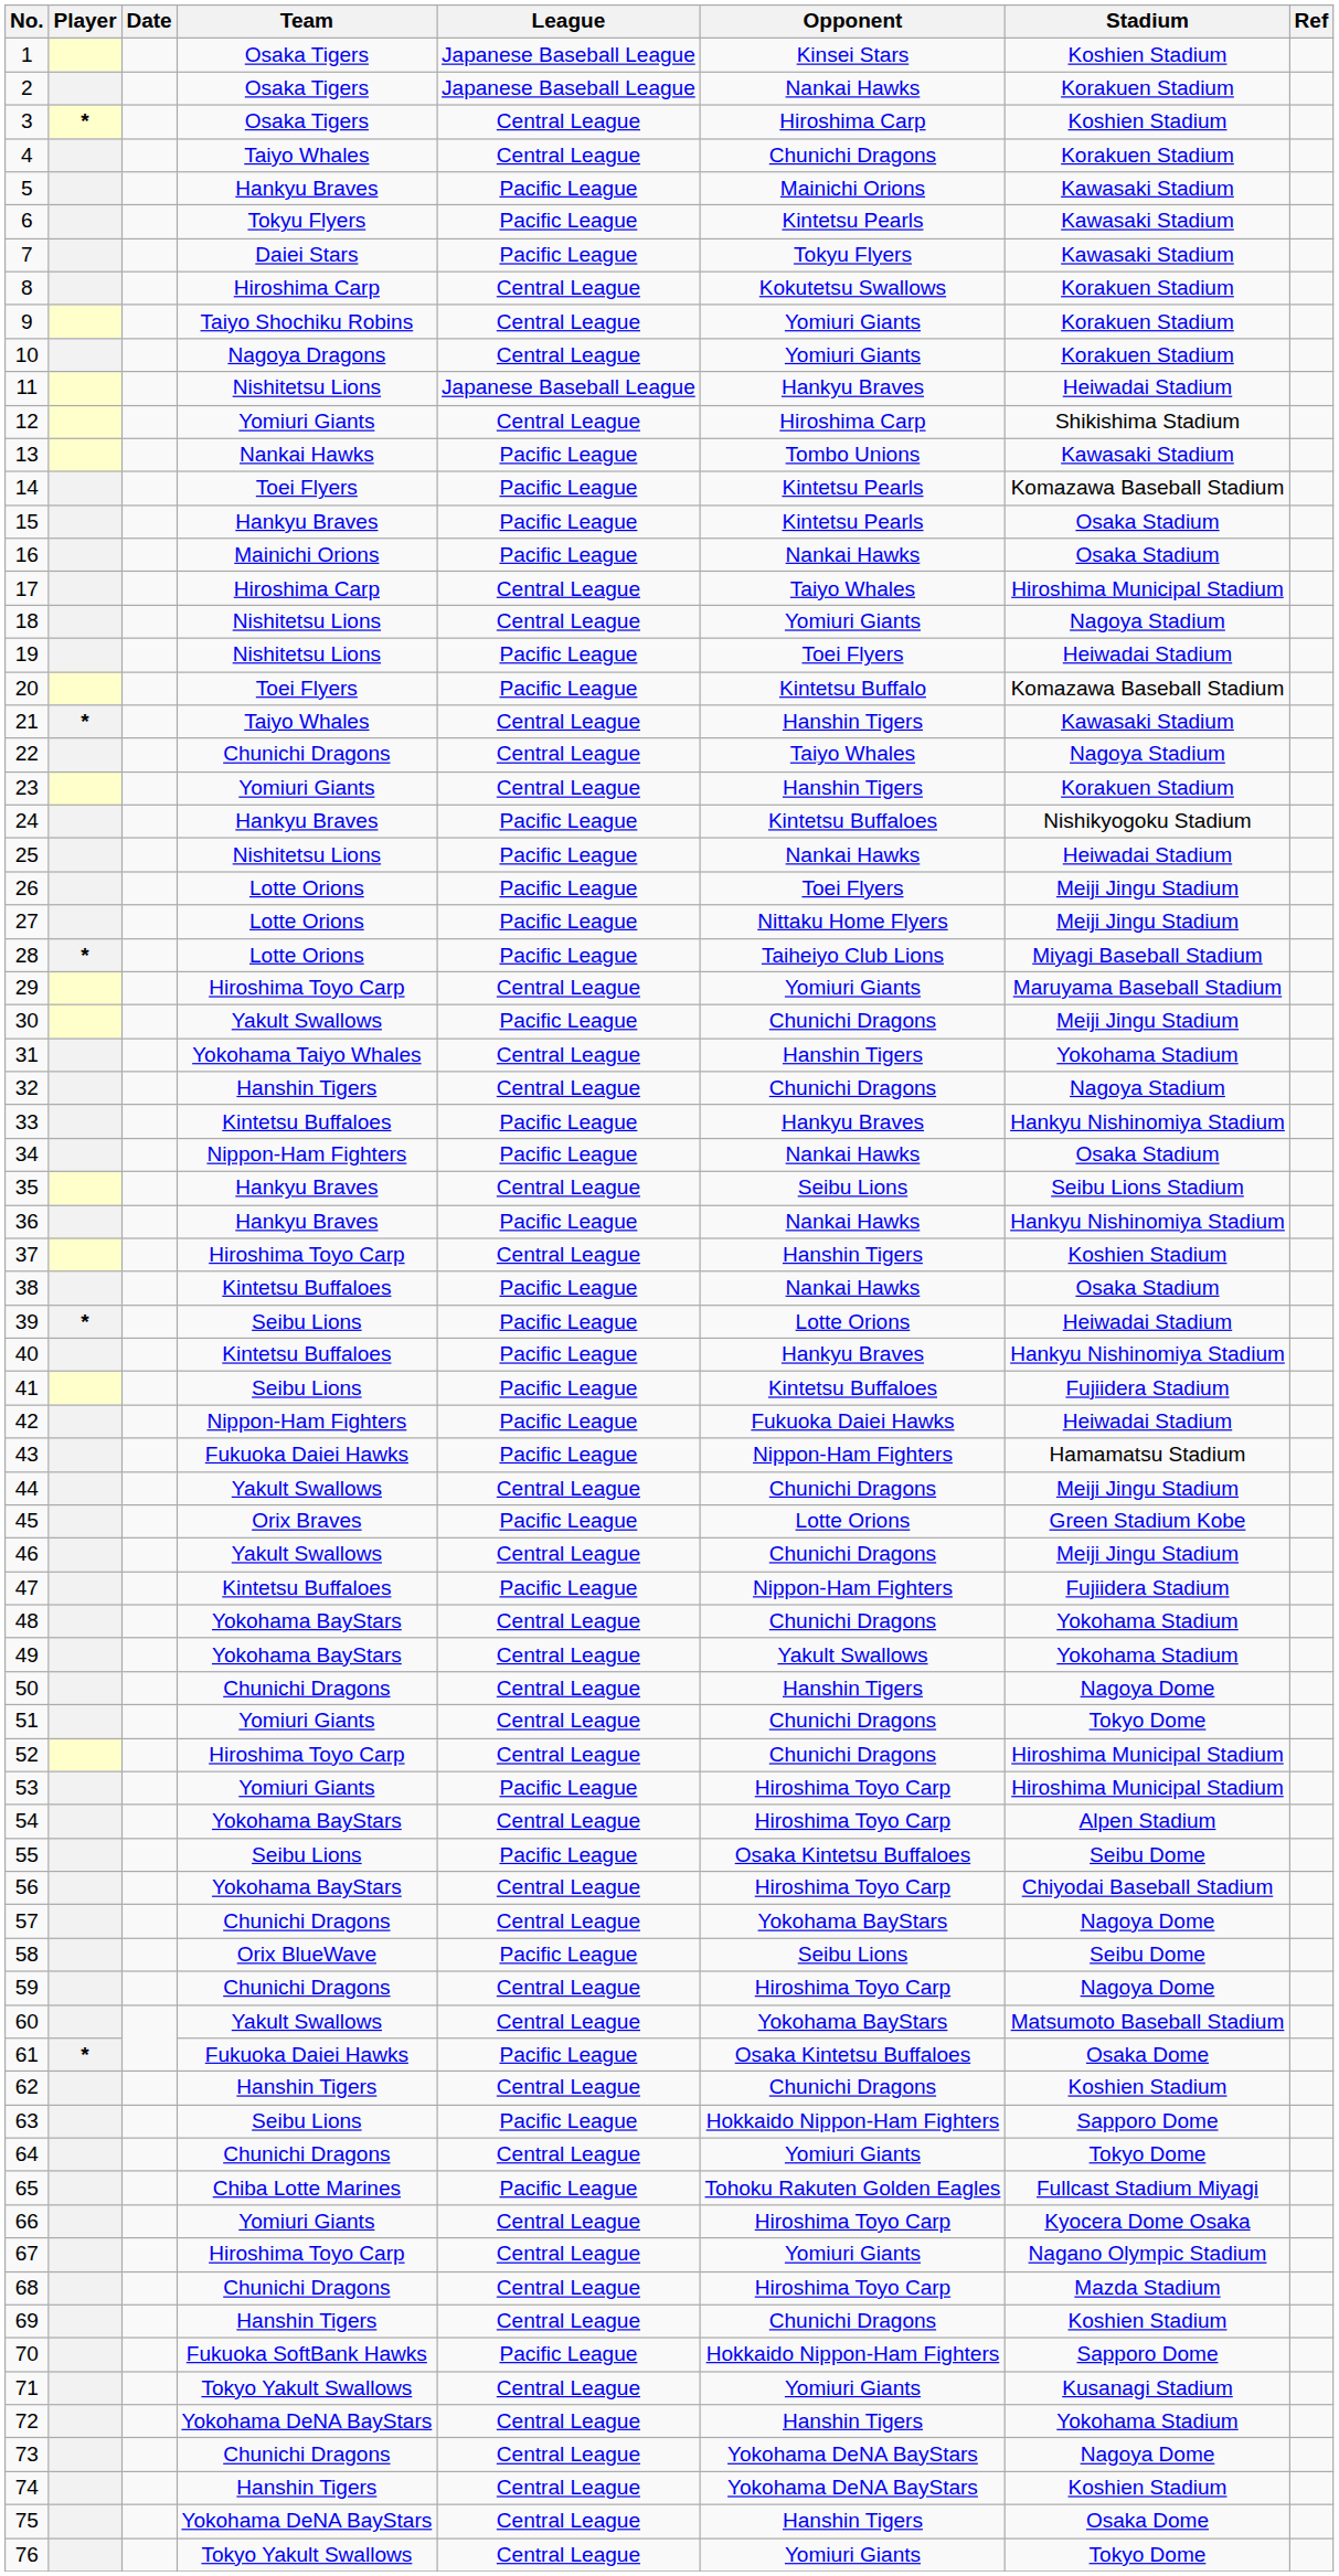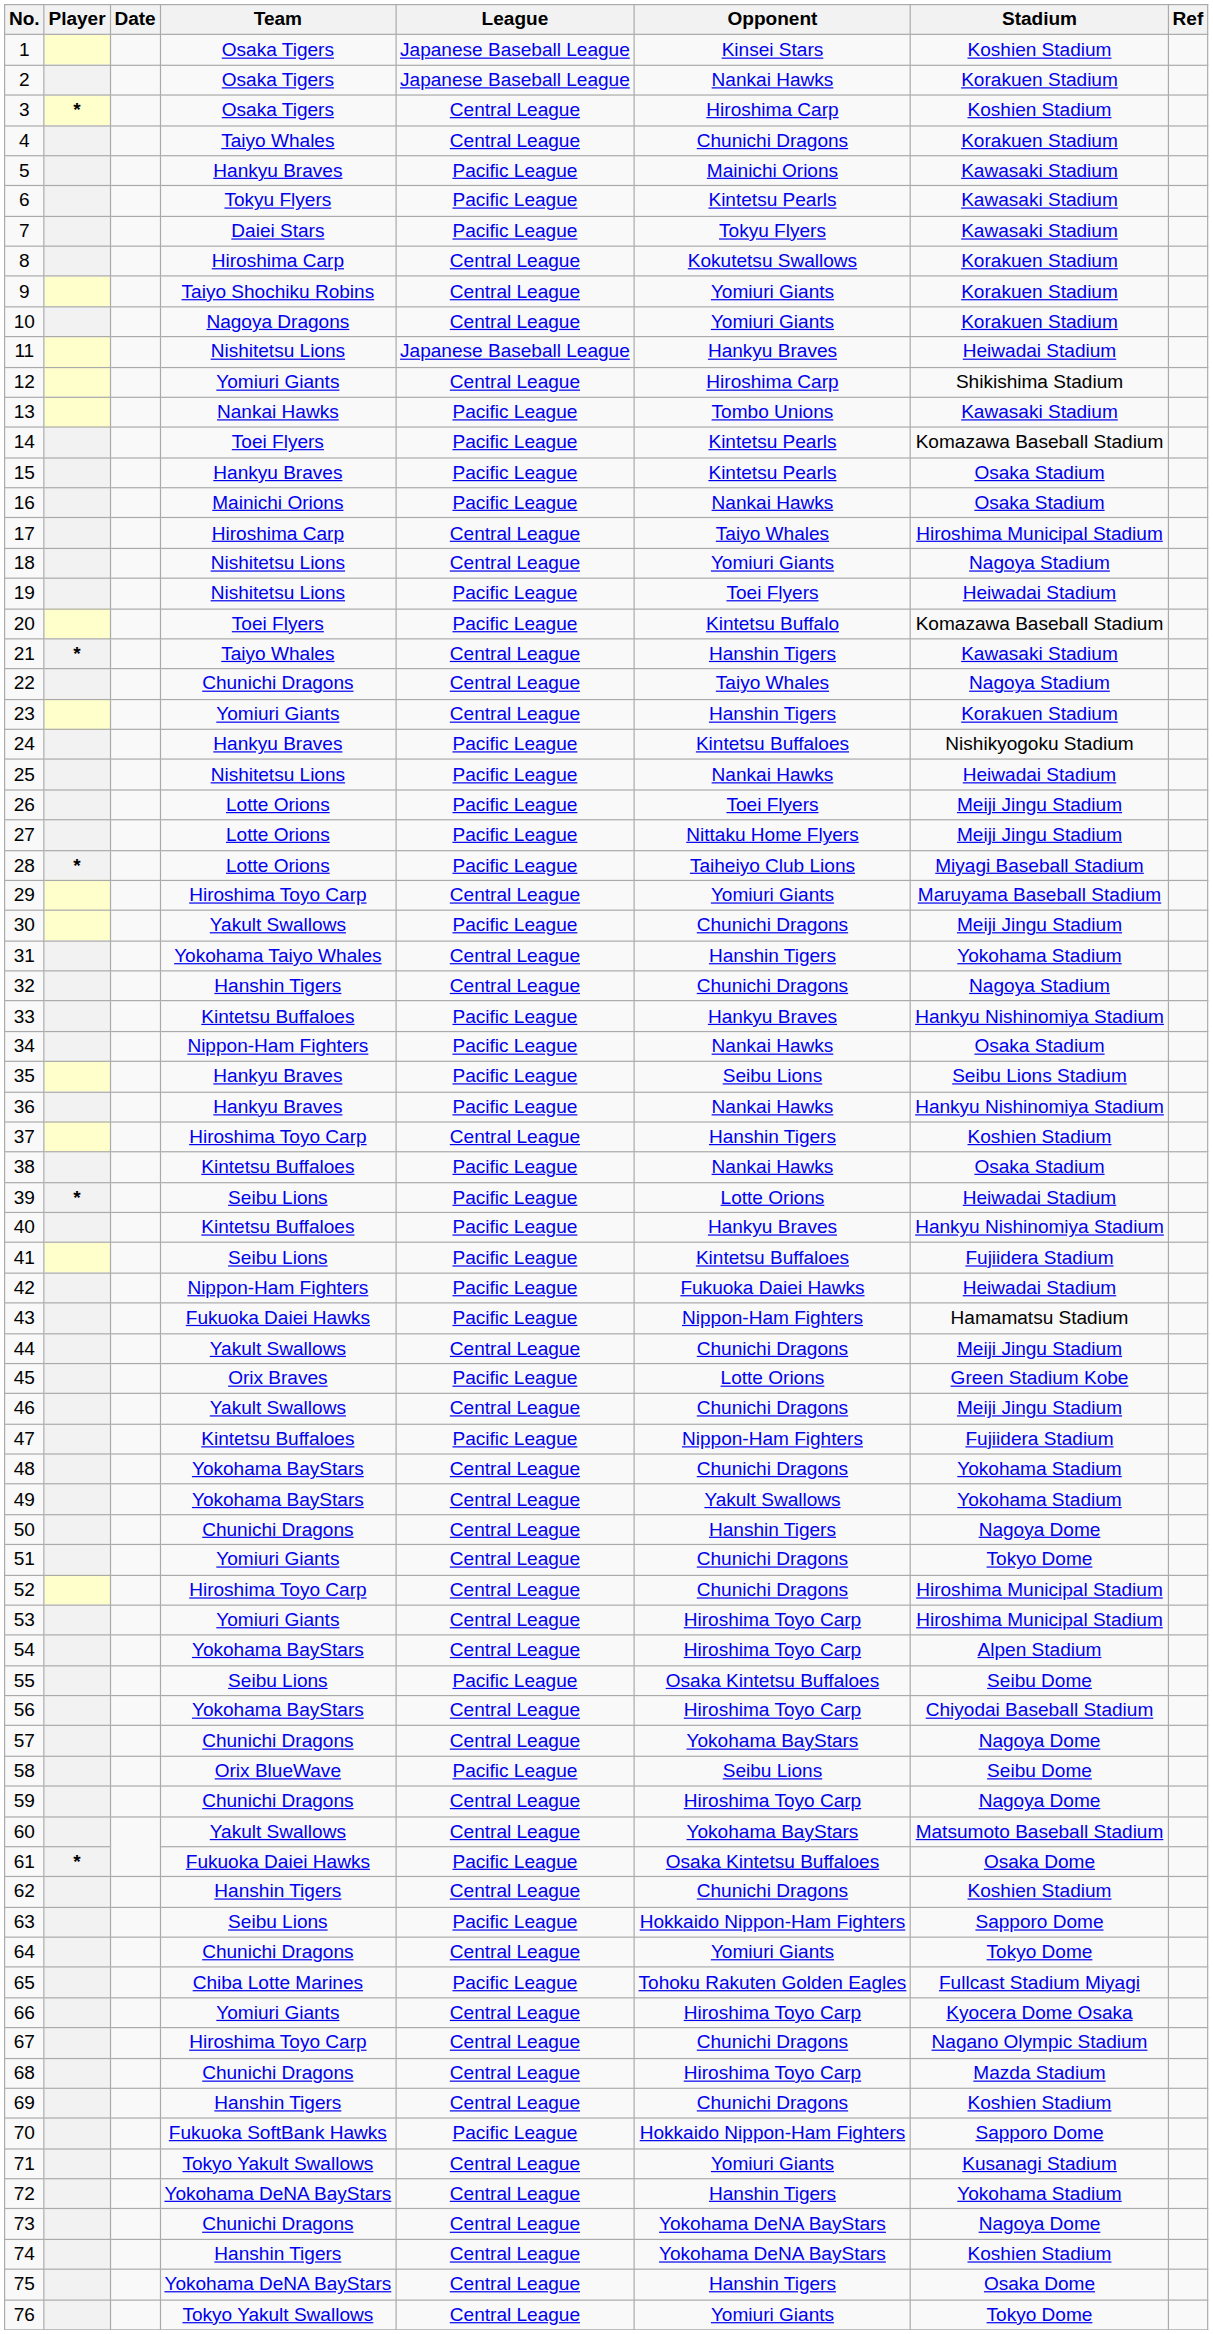35 | League: Central League -> Pacific League
53 | League: Pacific League -> Central League
67 | Opponent: Yomiuri Giants -> Chunichi Dragons
